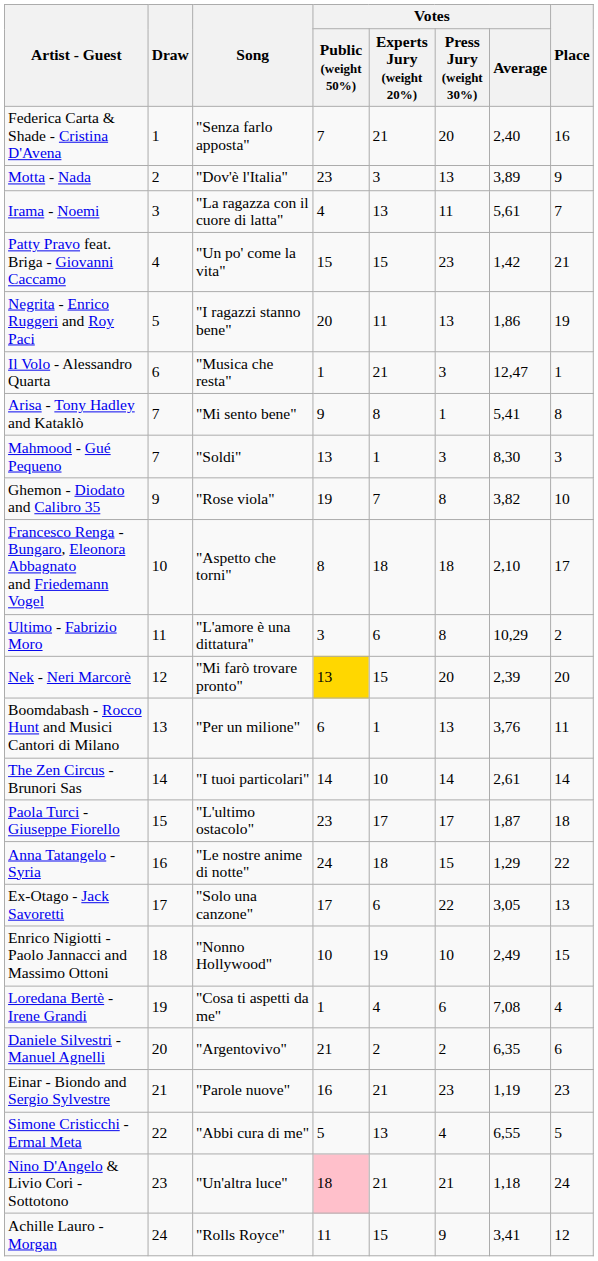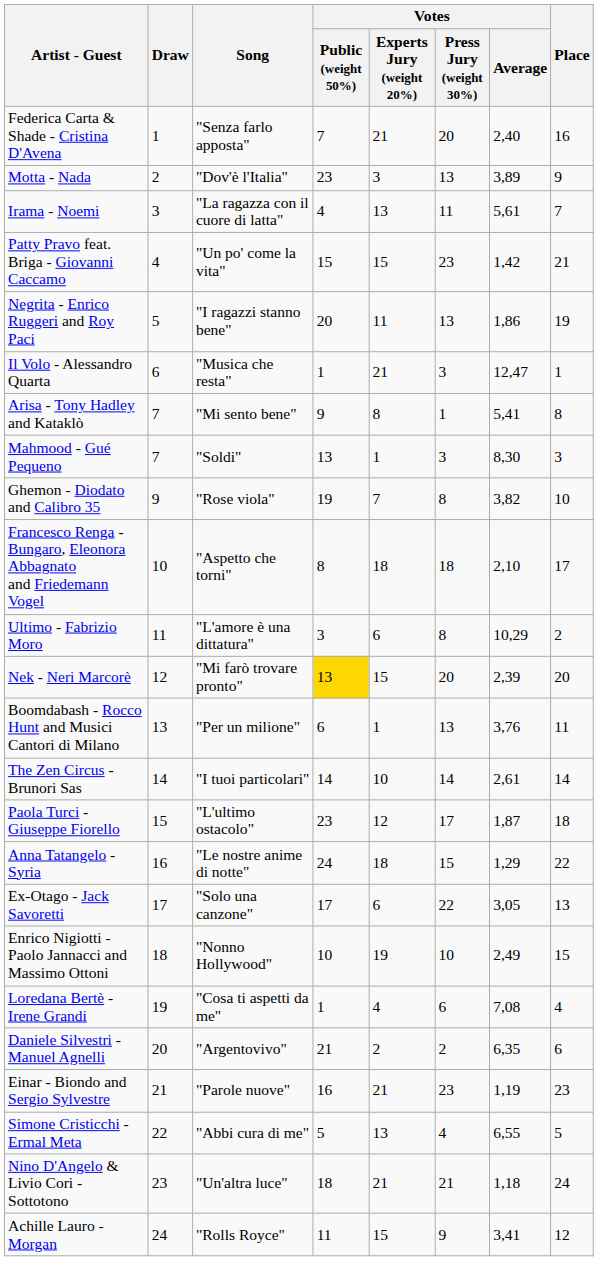Paola Turci - Giuseppe Fiorello | Votes / Experts Jury (weight 20%): 17 -> 12
Nino D'Angelo & Livio Cori - Sottotono | Votes / Public (weight 50%): pink background -> no background
